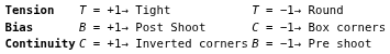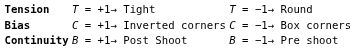Bias | column 2: B = +1→ Post Shoot -> C = +1→ Inverted corners
Continuity | column 2: C = +1→ Inverted corners -> B = +1→ Post Shoot
